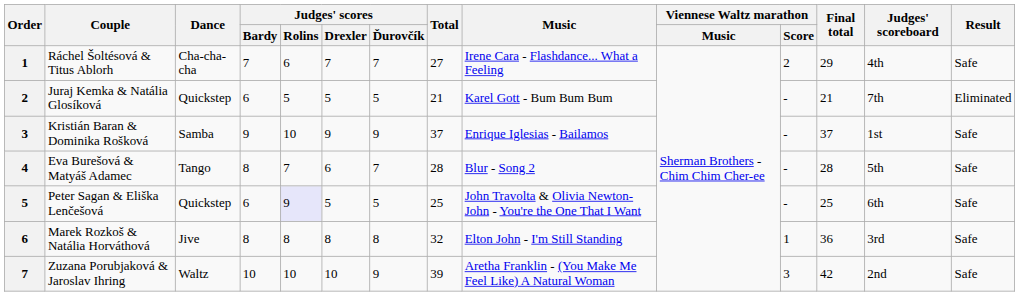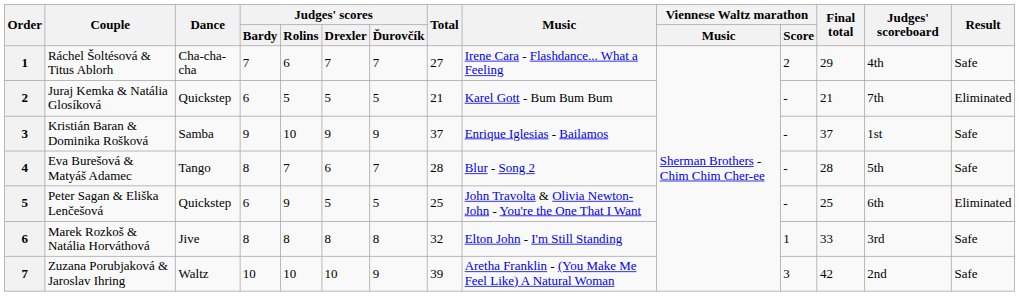Peter Sagan & Eliška Lenčešová | Judges' scores / Rolins: lavender background -> no background
Peter Sagan & Eliška Lenčešová | Result: Safe -> Eliminated
Marek Rozkoš & Natália Horváthová | Final total: 36 -> 33
